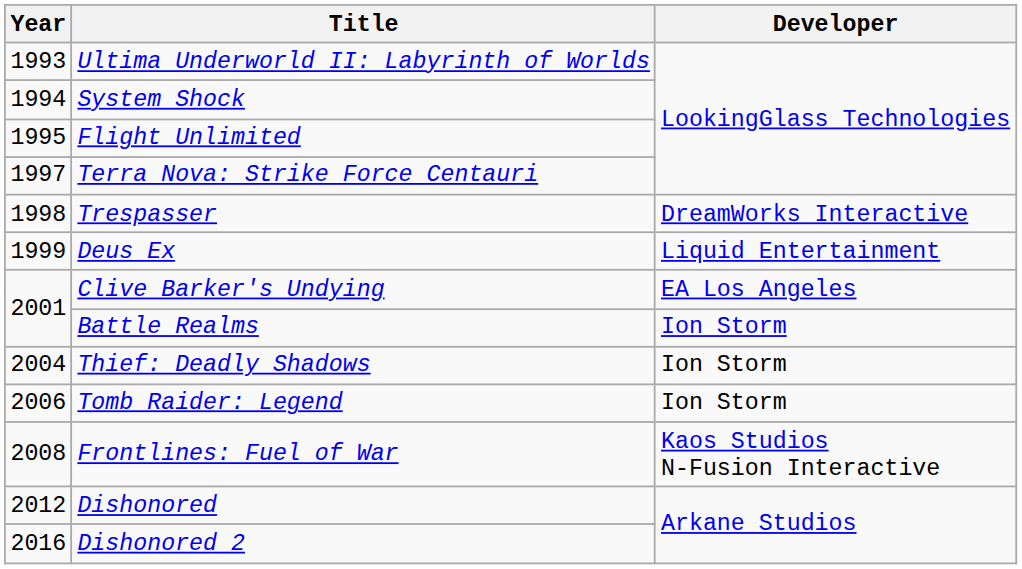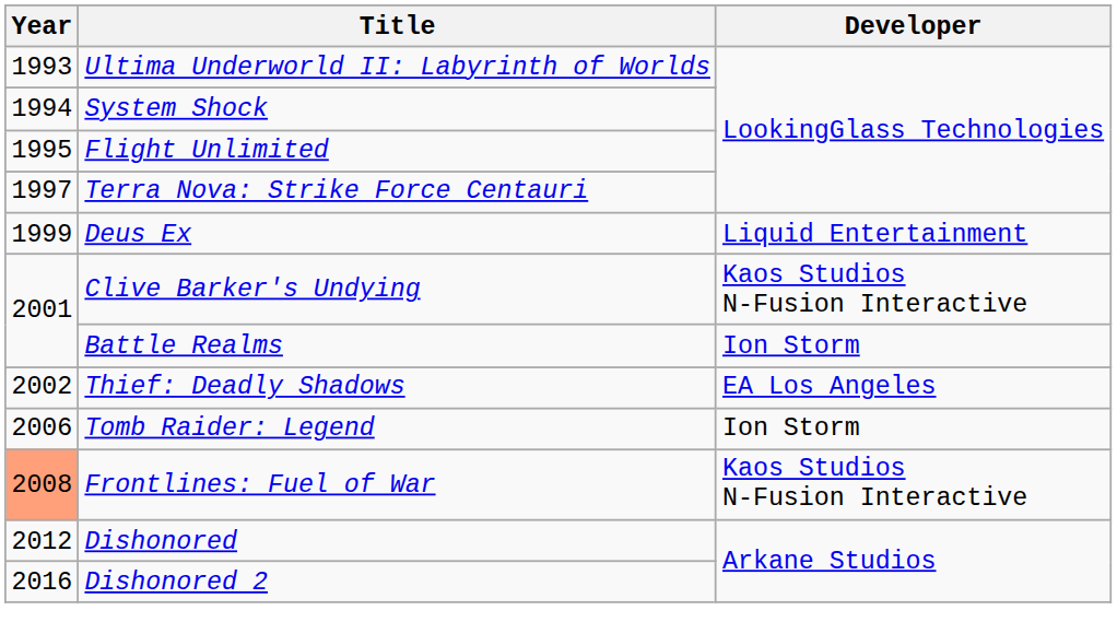- row: 1998 | Trespasser | DreamWorks Interactive
Clive Barker's Undying | Developer: EA Los Angeles -> Kaos Studios N-Fusion Interactive
Thief: Deadly Shadows | Year: 2004 -> 2002
Thief: Deadly Shadows | Developer: Ion Storm -> EA Los Angeles
Frontlines: Fuel of War | Year: no background -> lightsalmon background
